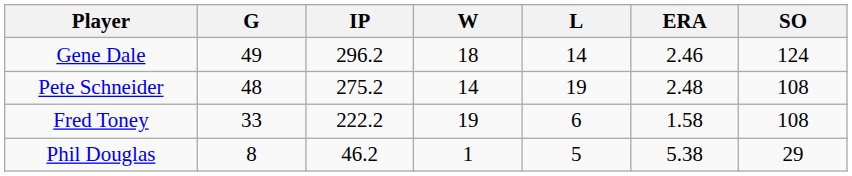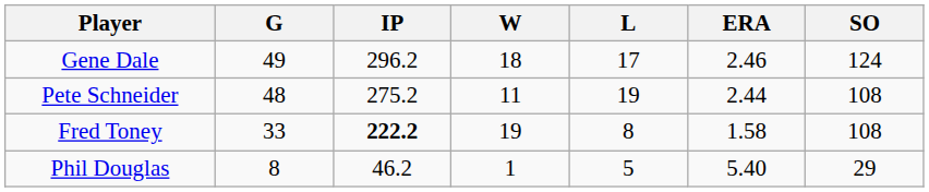Gene Dale | L: 14 -> 17
Pete Schneider | W: 14 -> 11
Pete Schneider | ERA: 2.48 -> 2.44
Fred Toney | IP: normal -> bold
Fred Toney | L: 6 -> 8
Phil Douglas | ERA: 5.38 -> 5.40
